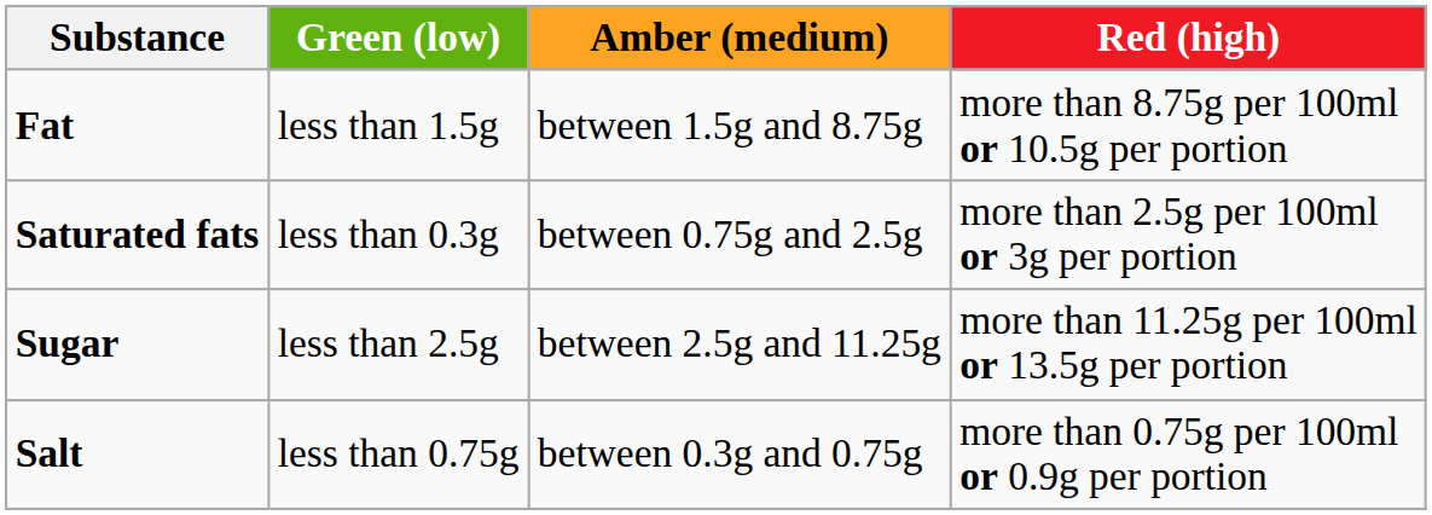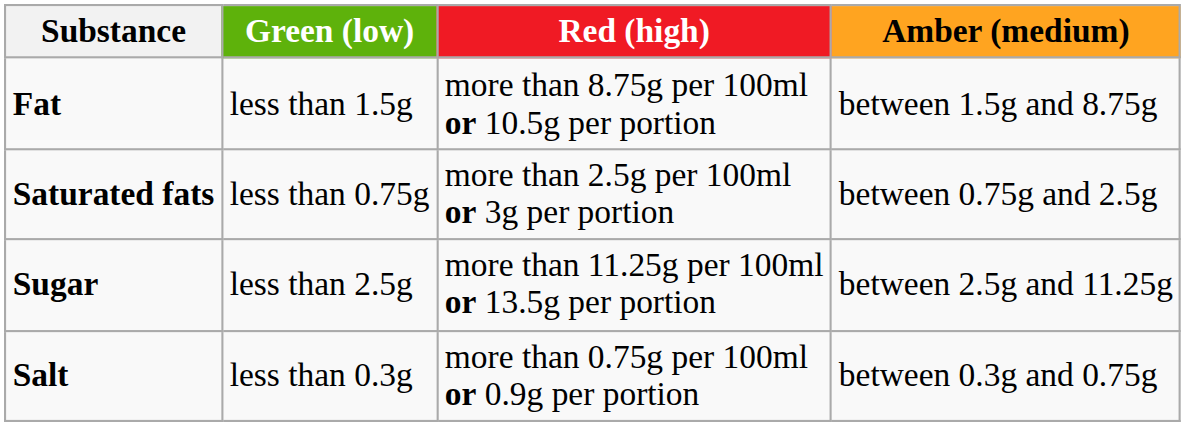columns swapped: Amber (medium) <-> Red (high)
Saturated fats | Green (low): less than 0.3g -> less than 0.75g
Salt | Green (low): less than 0.75g -> less than 0.3g
